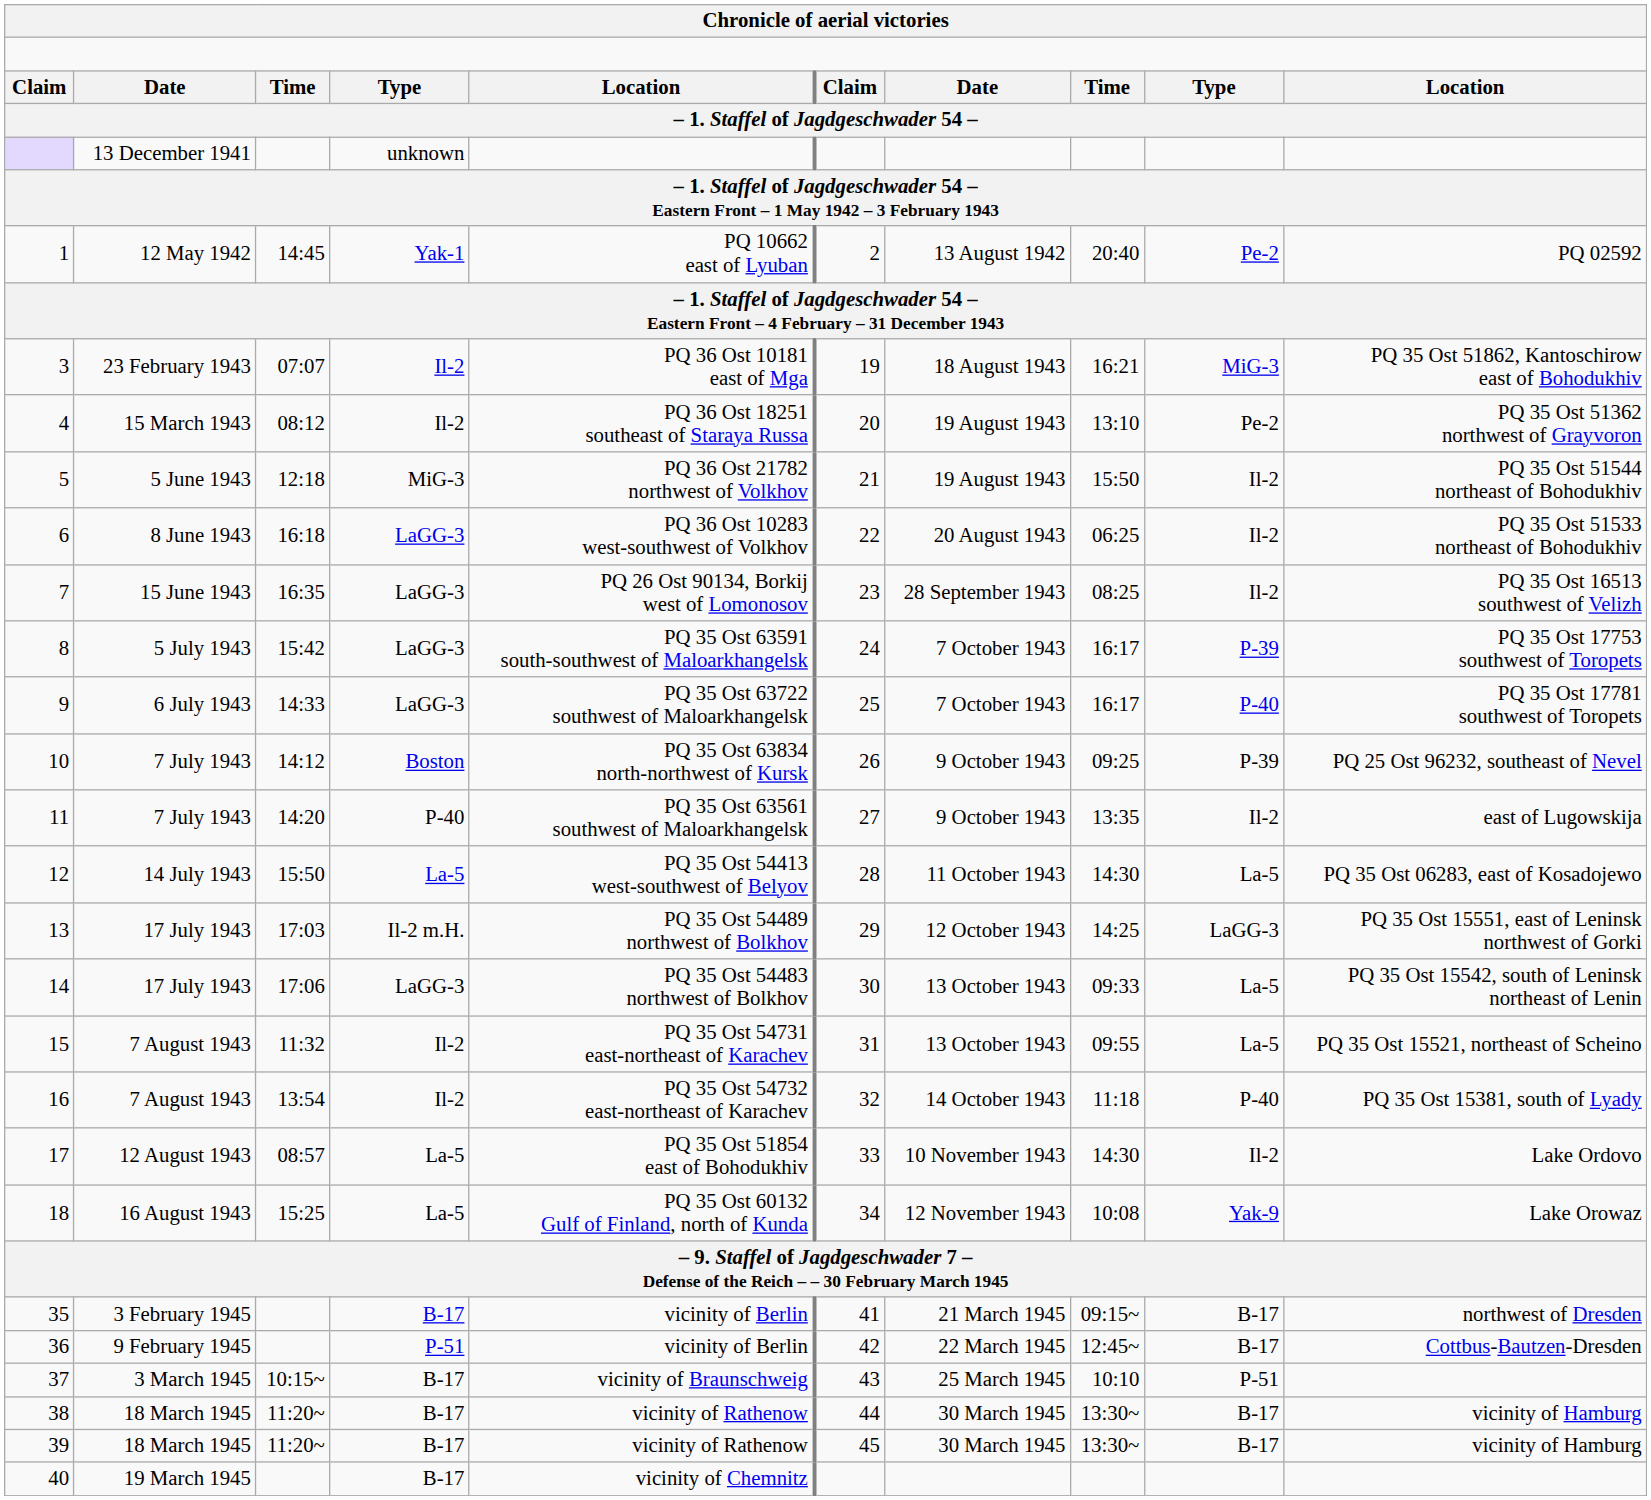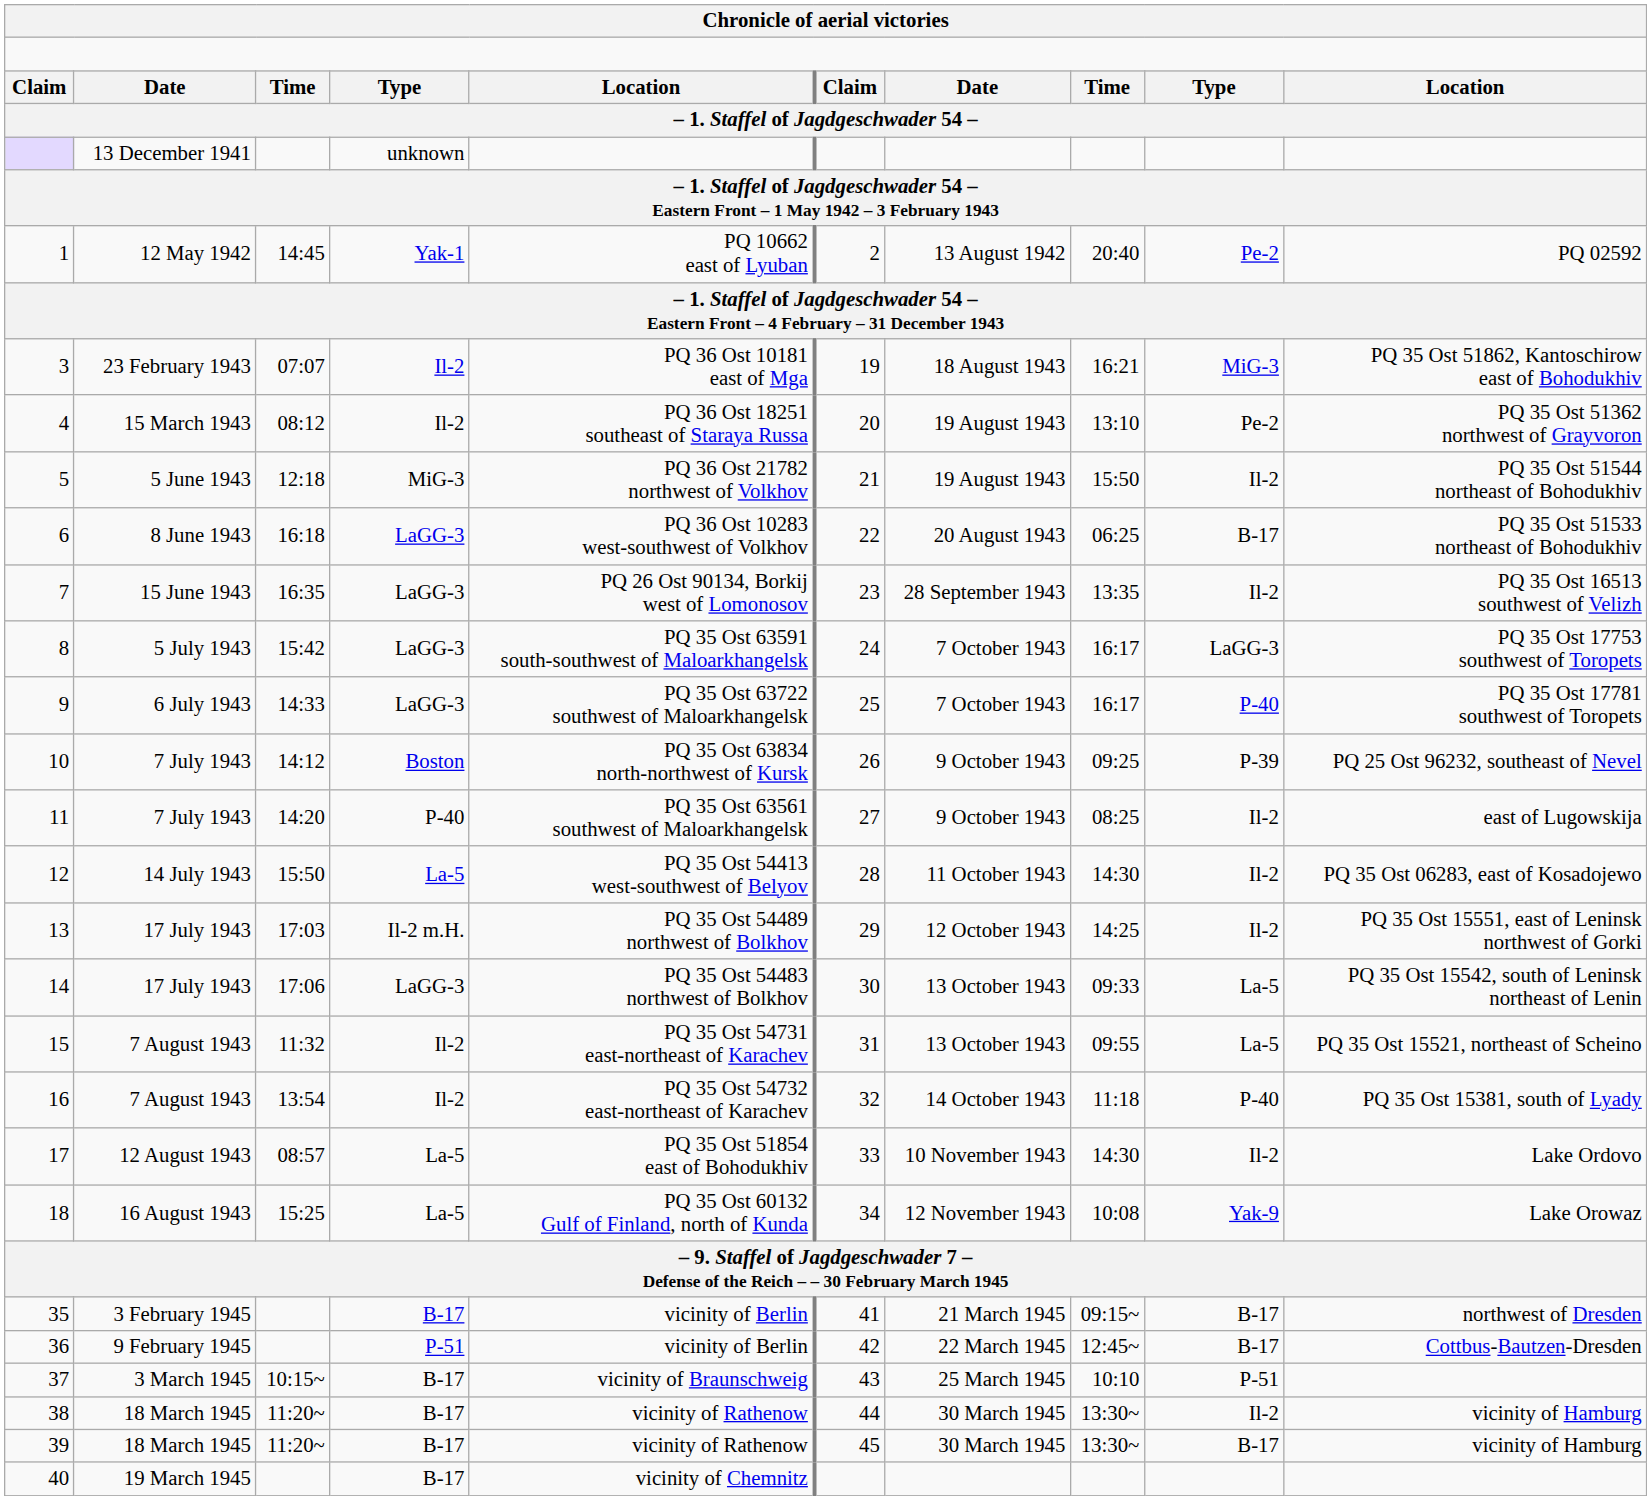6 | column 9: Il-2 -> B-17
7 | column 8: 08:25 -> 13:35
8 | column 9: P-39 -> LaGG-3
11 | column 8: 13:35 -> 08:25
12 | column 9: La-5 -> Il-2
13 | column 9: LaGG-3 -> Il-2
38 | column 9: B-17 -> Il-2
